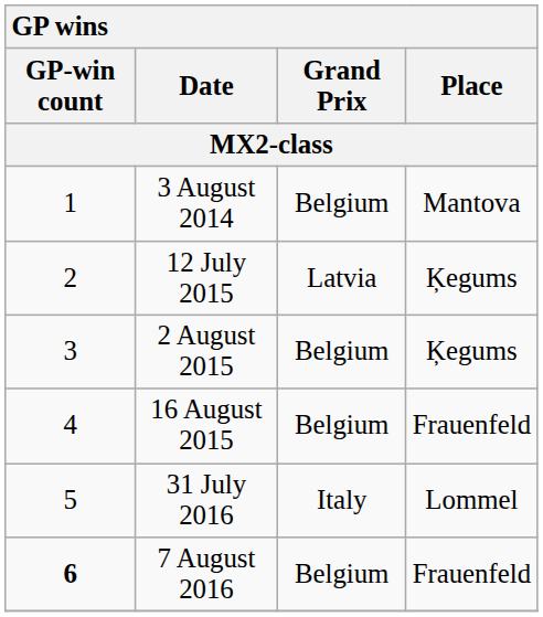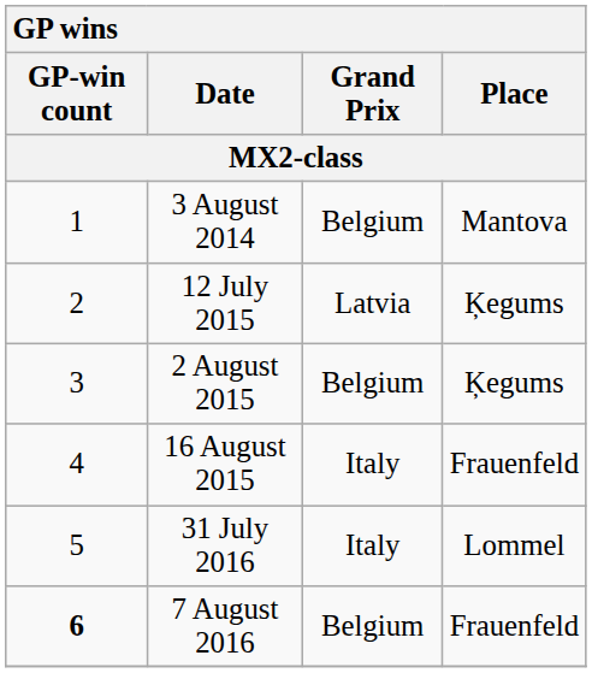16 August 2015 | Grand Prix / MX2-class: Belgium -> Italy
